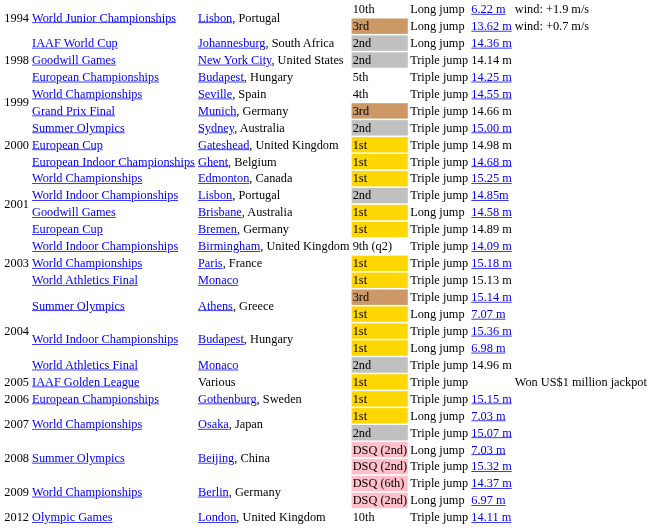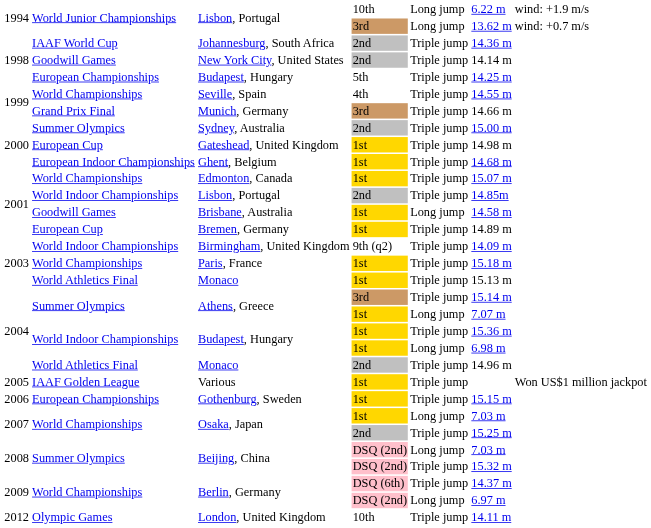Johannesburg, South Africa | column 5: Long jump -> Triple jump
Edmonton, Canada | column 6: 15.25 m -> 15.07 m
Osaka, Japan / 2nd | column 6: 15.07 m -> 15.25 m
